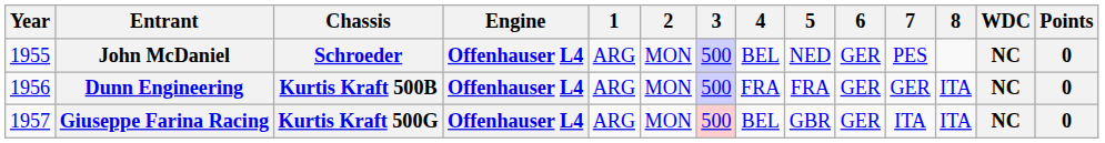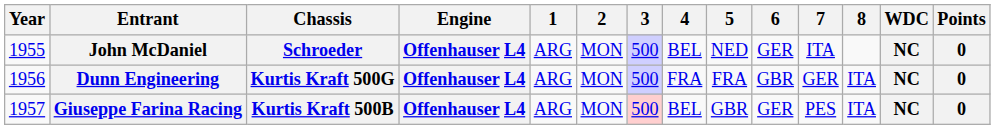John McDaniel | 7: PES -> ITA
Dunn Engineering | Chassis: Kurtis Kraft 500B -> Kurtis Kraft 500G
Dunn Engineering | 6: GER -> GBR
Giuseppe Farina Racing | Chassis: Kurtis Kraft 500G -> Kurtis Kraft 500B
Giuseppe Farina Racing | 7: ITA -> PES
